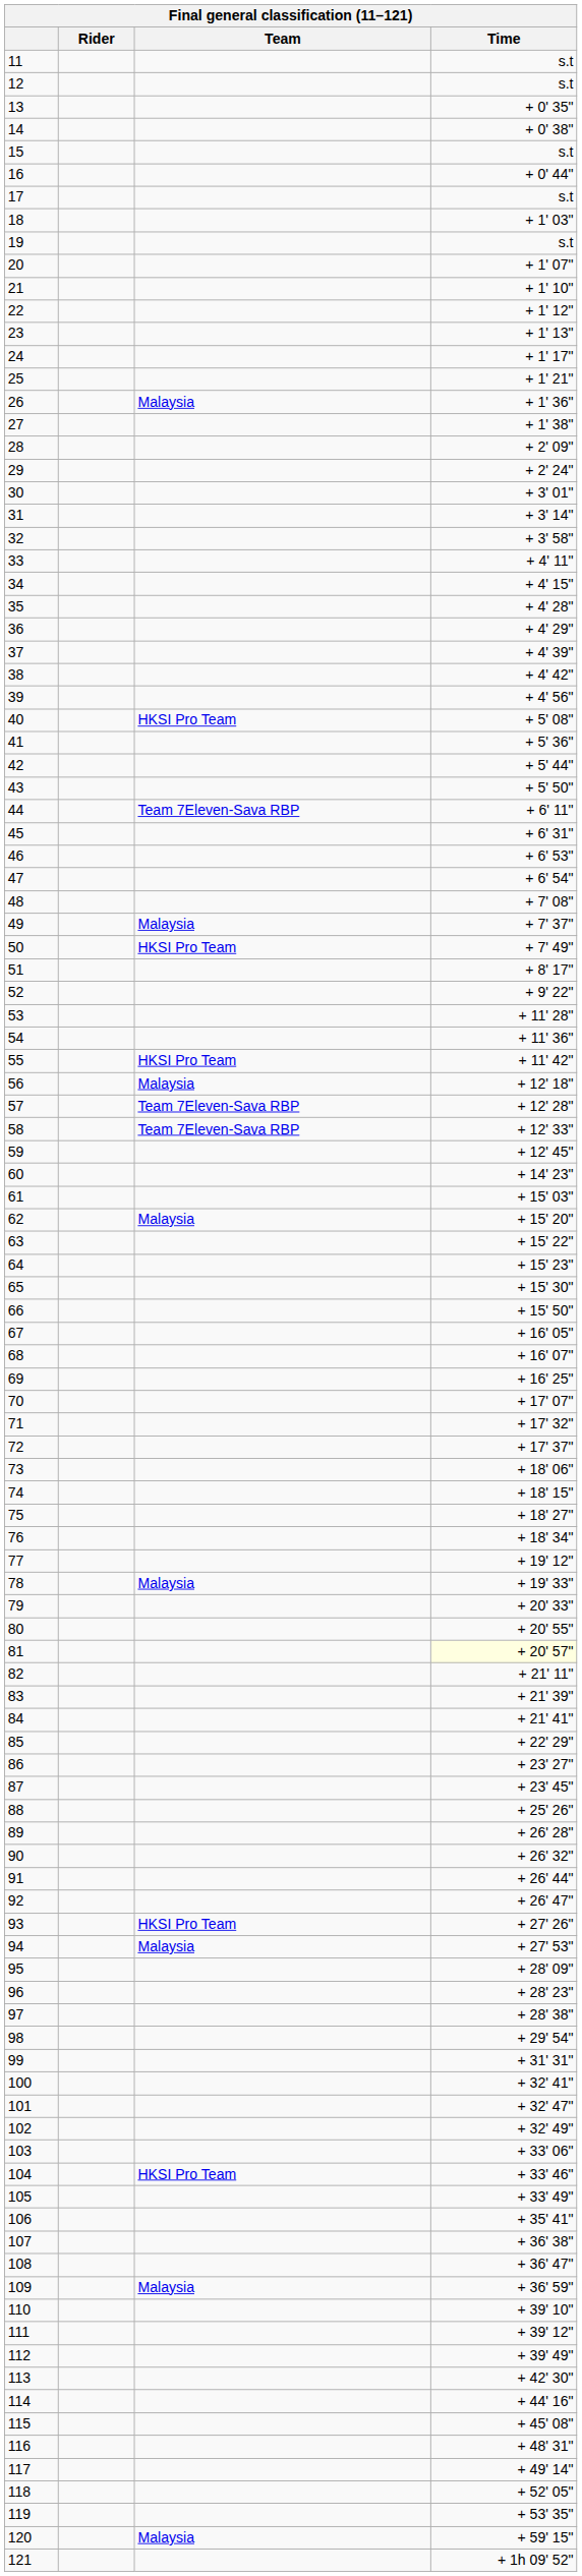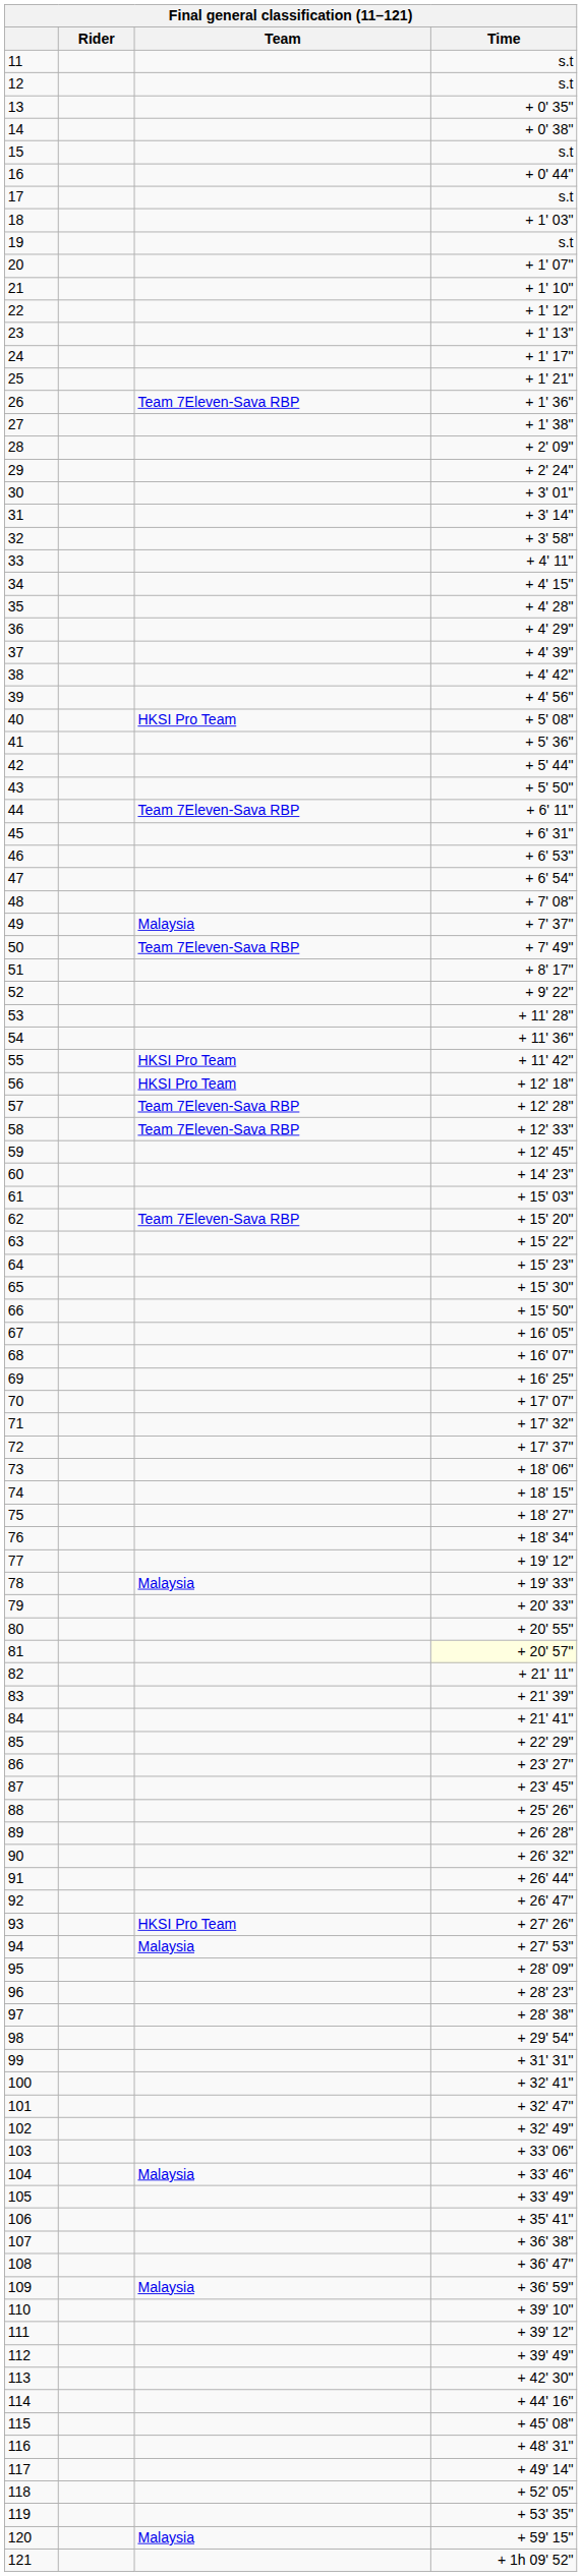26 | Team: Malaysia -> Team 7Eleven-Sava RBP
50 | Team: HKSI Pro Team -> Team 7Eleven-Sava RBP
56 | Team: Malaysia -> HKSI Pro Team
62 | Team: Malaysia -> Team 7Eleven-Sava RBP
104 | Team: HKSI Pro Team -> Malaysia
